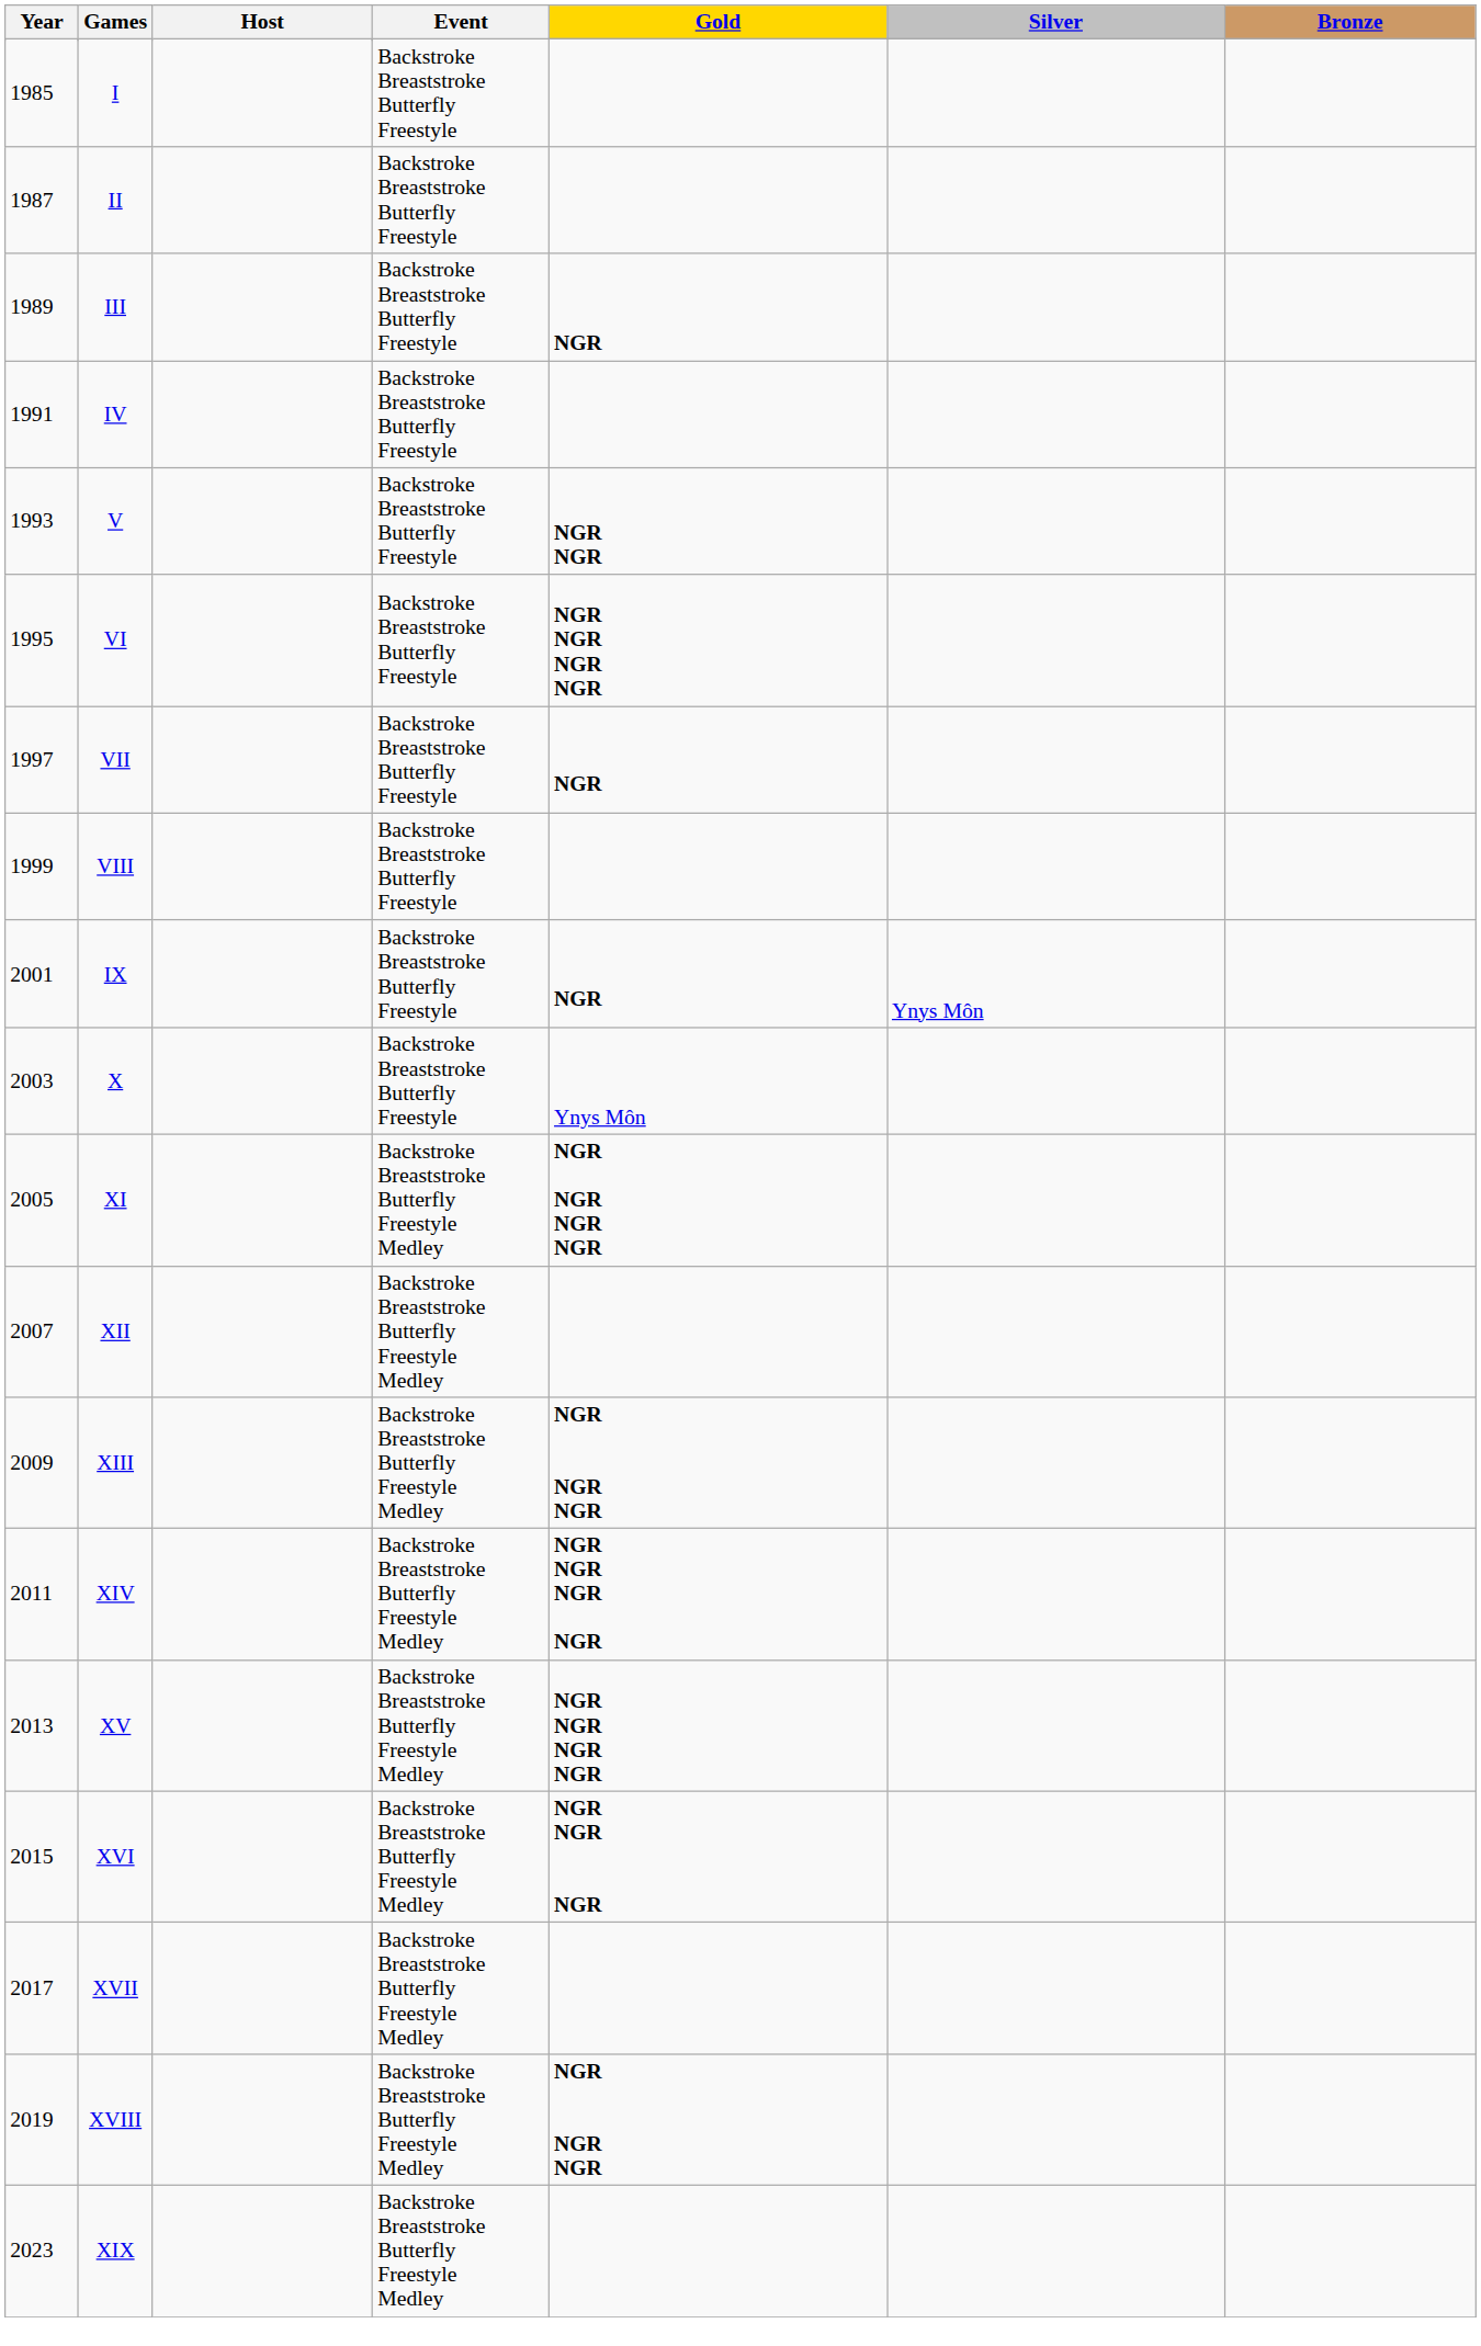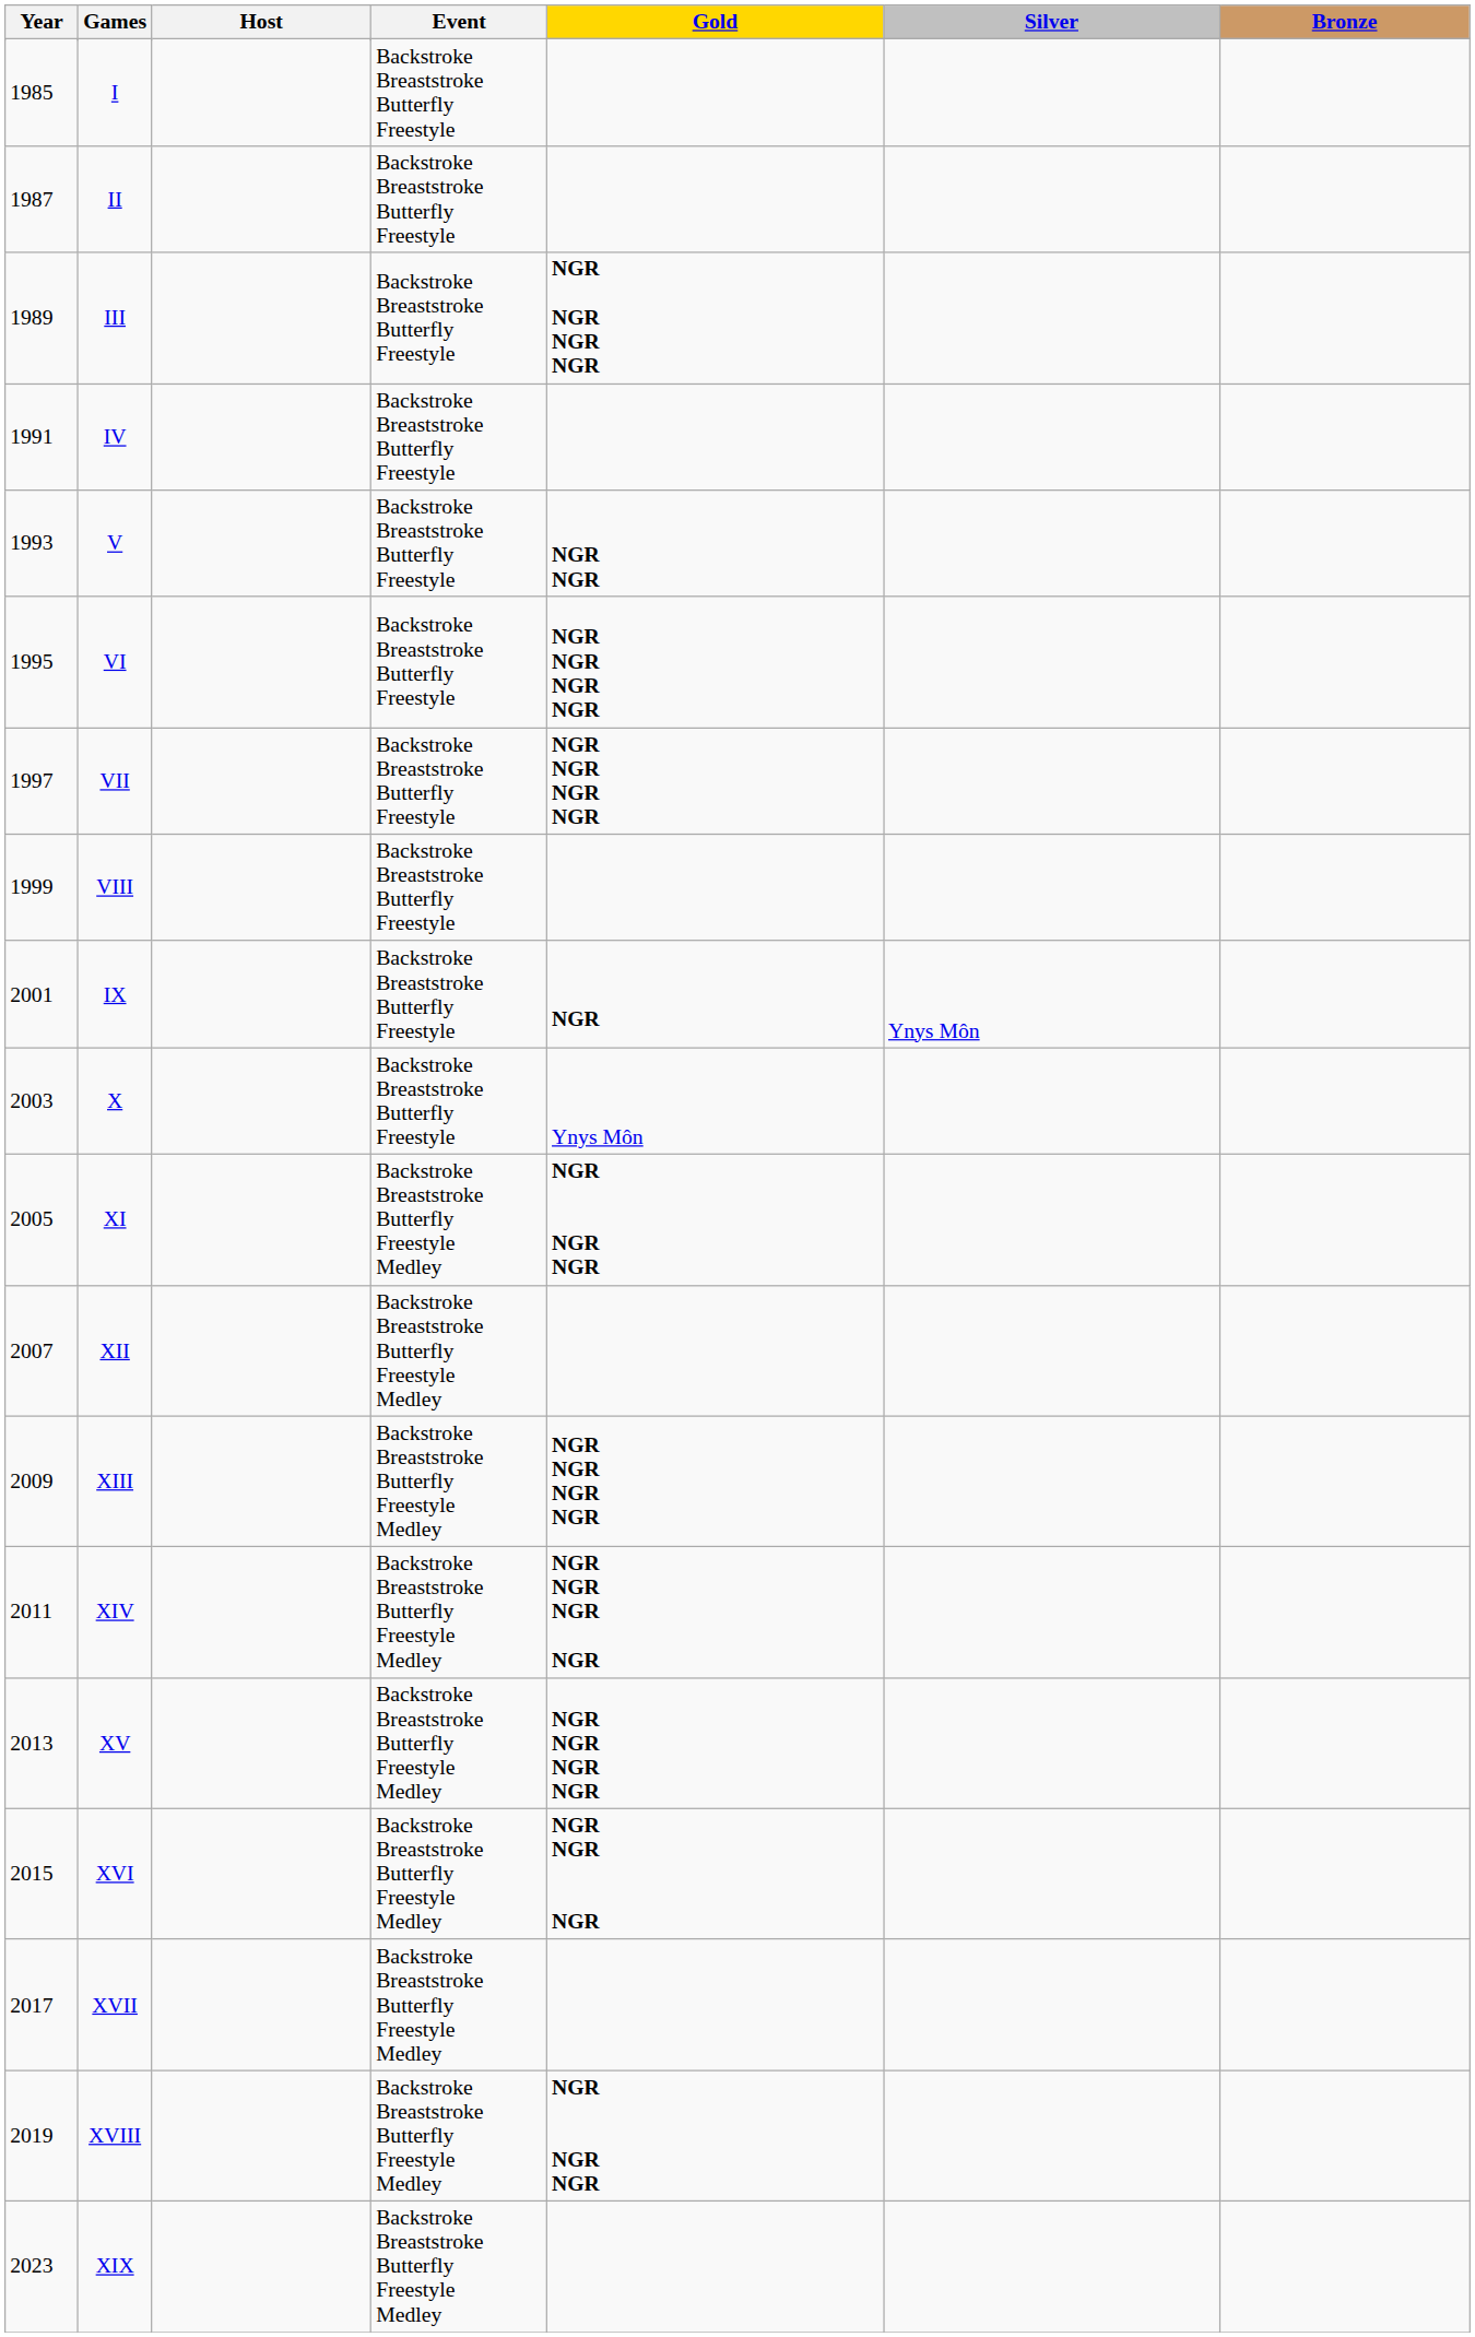III | Gold: NGR -> NGR NGR NGR NGR
VII | Gold: NGR -> NGR NGR NGR NGR
XI | Gold: NGR NGR NGR NGR -> NGR NGR NGR
XIII | Gold: NGR NGR NGR -> NGR NGR NGR NGR
